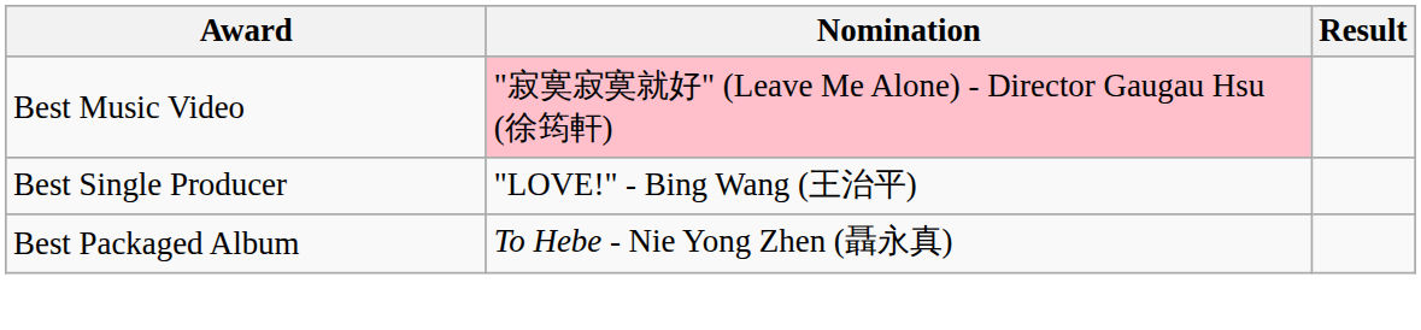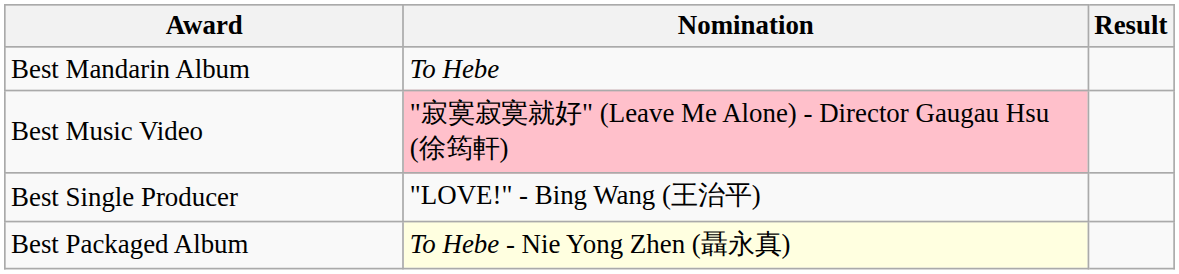+ row: Best Mandarin Album | To Hebe
Best Packaged Album | Nomination: no background -> lightyellow background
